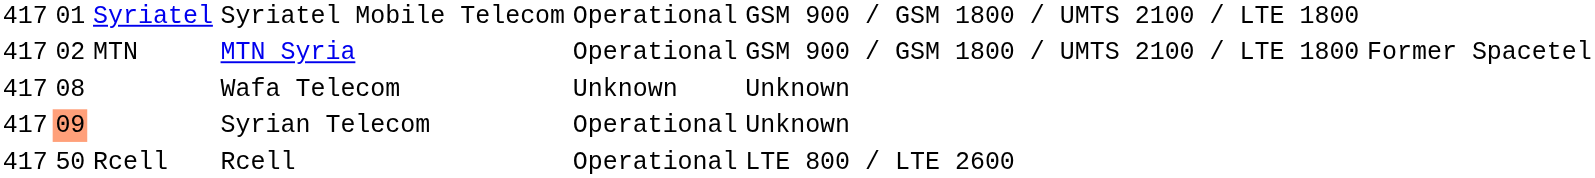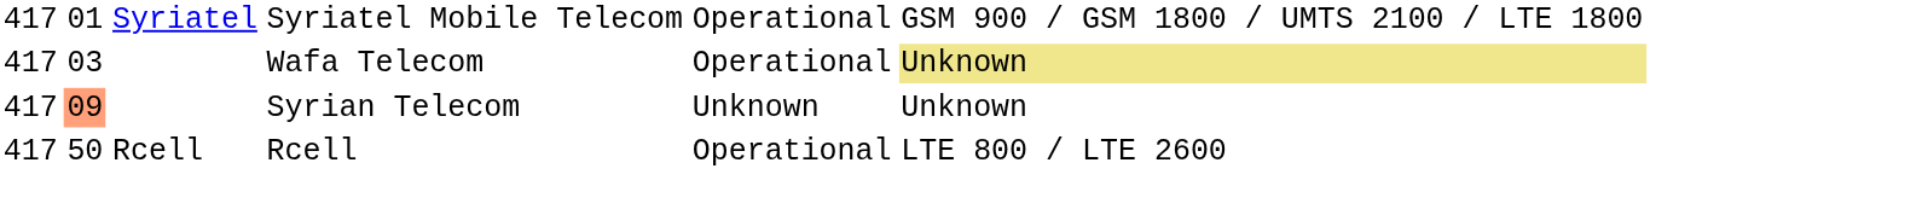- row: 417 | 02 | MTN | MTN Syria | Operational | GSM 900 / GSM 1800 / UMTS 2100 / LTE 1800 | Former Spacetel
Wafa Telecom | column 2: 08 -> 03
Wafa Telecom | column 5: Unknown -> Operational
Wafa Telecom | column 6: no background -> khaki background
Syrian Telecom | column 5: Operational -> Unknown
